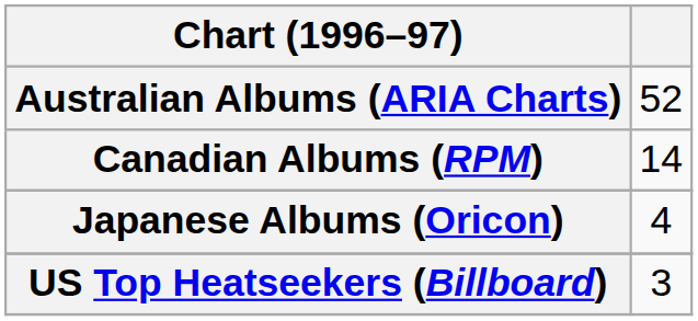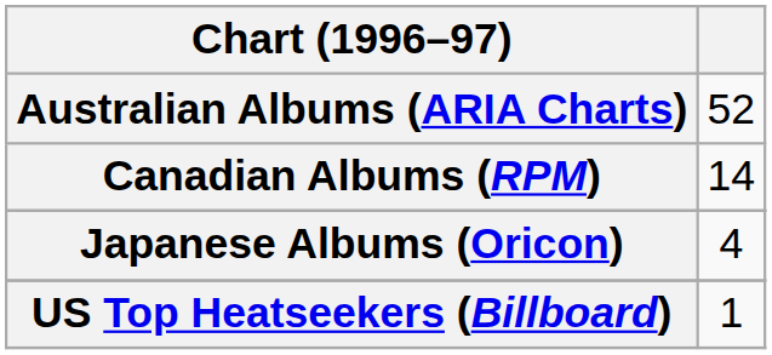US Top Heatseekers (Billboard) | column 2: 3 -> 1
